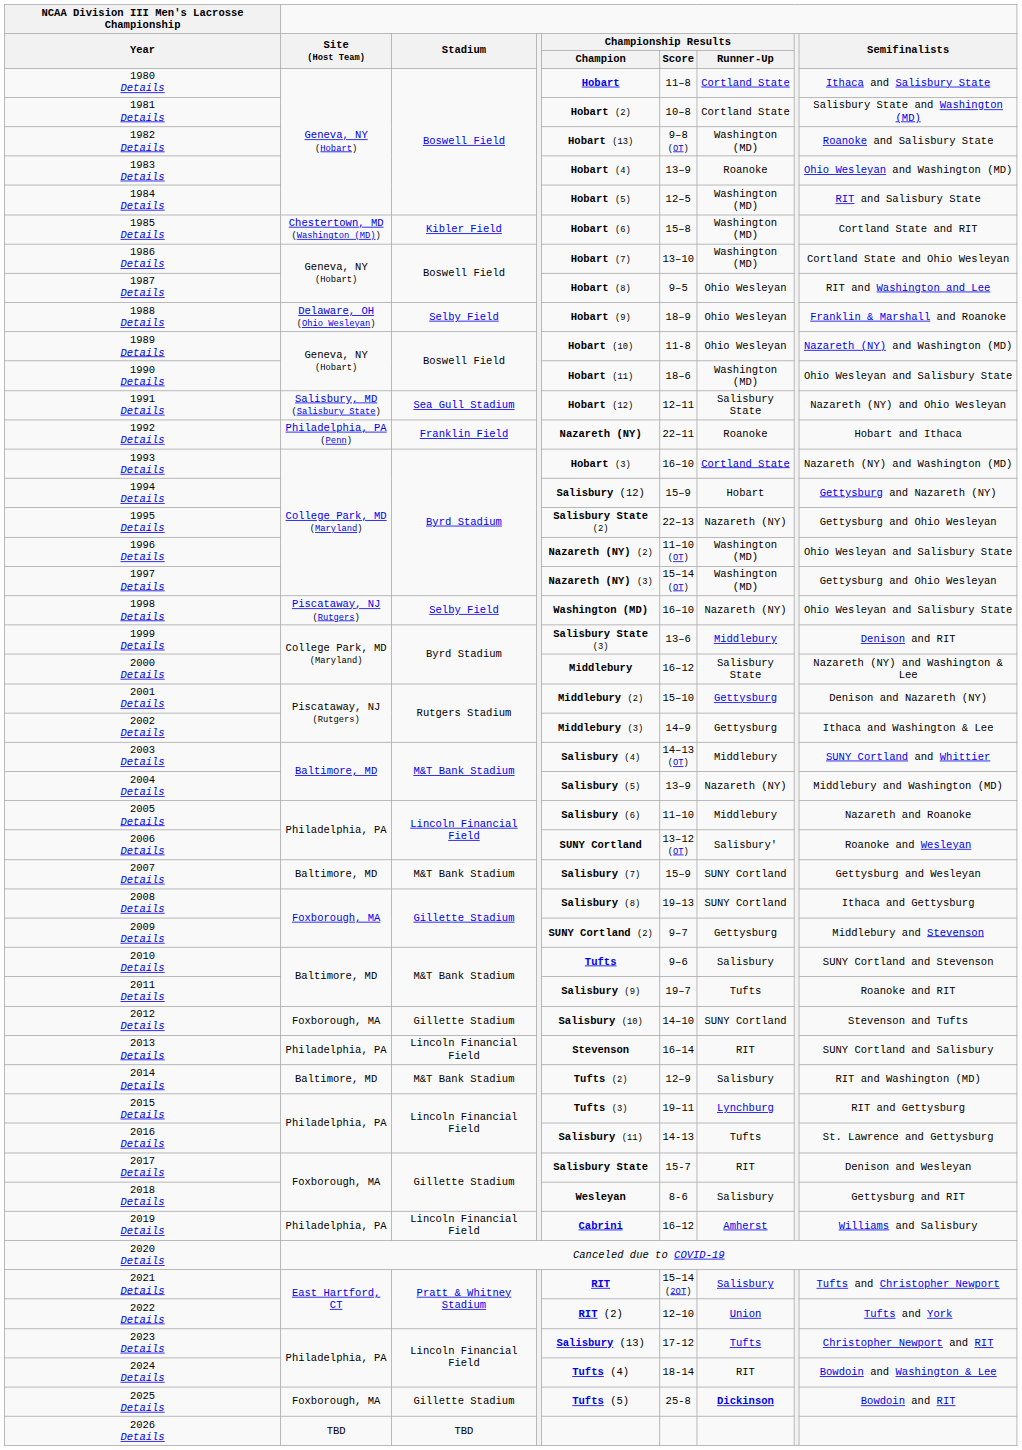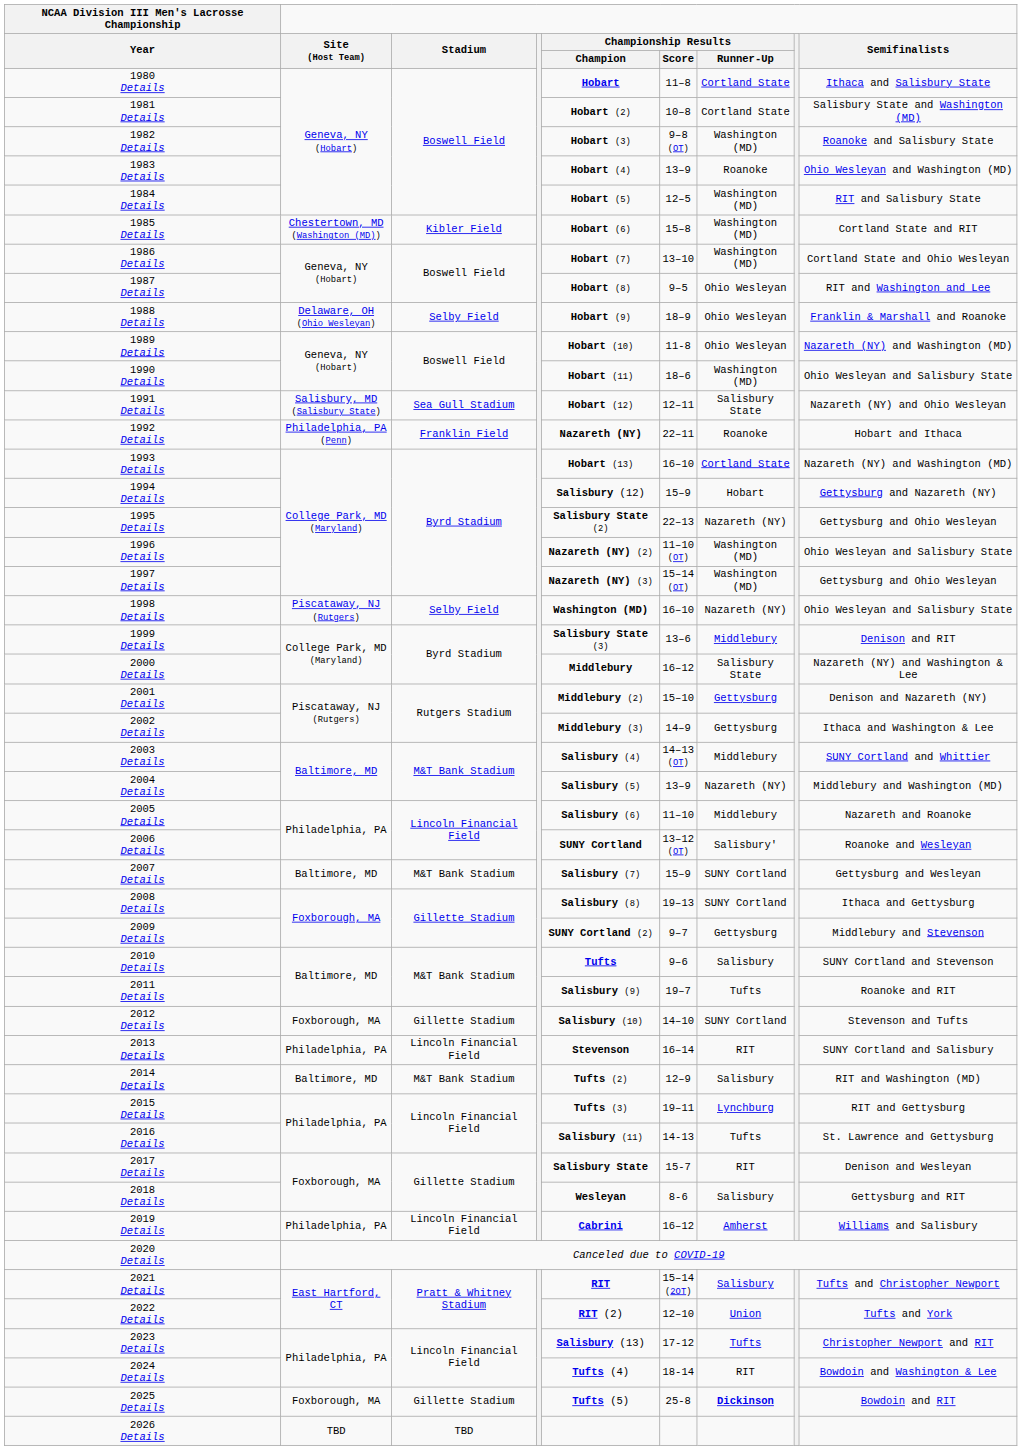1982 Details | Championship Results / Champion: Hobart (13) -> Hobart (3)
1993 Details | Championship Results / Champion: Hobart (3) -> Hobart (13)
